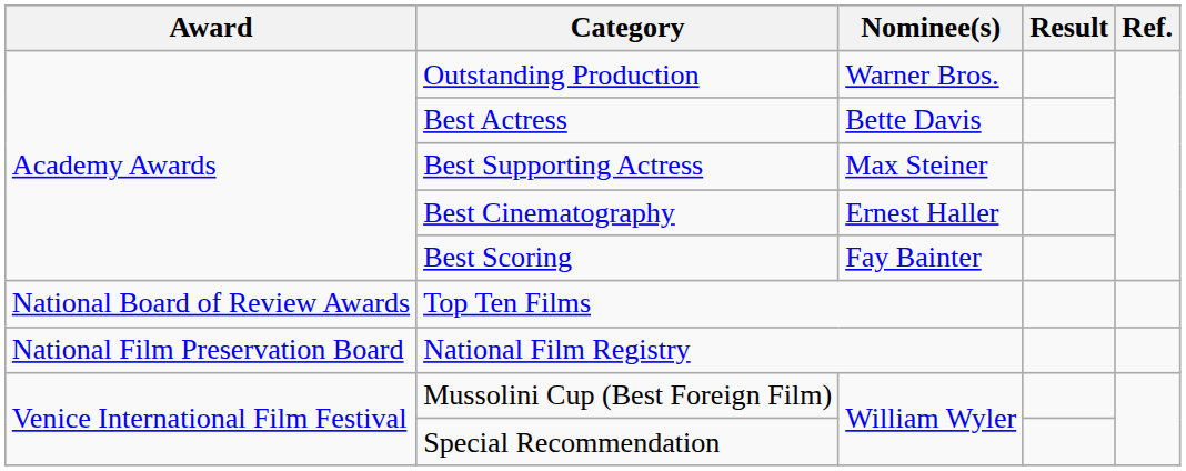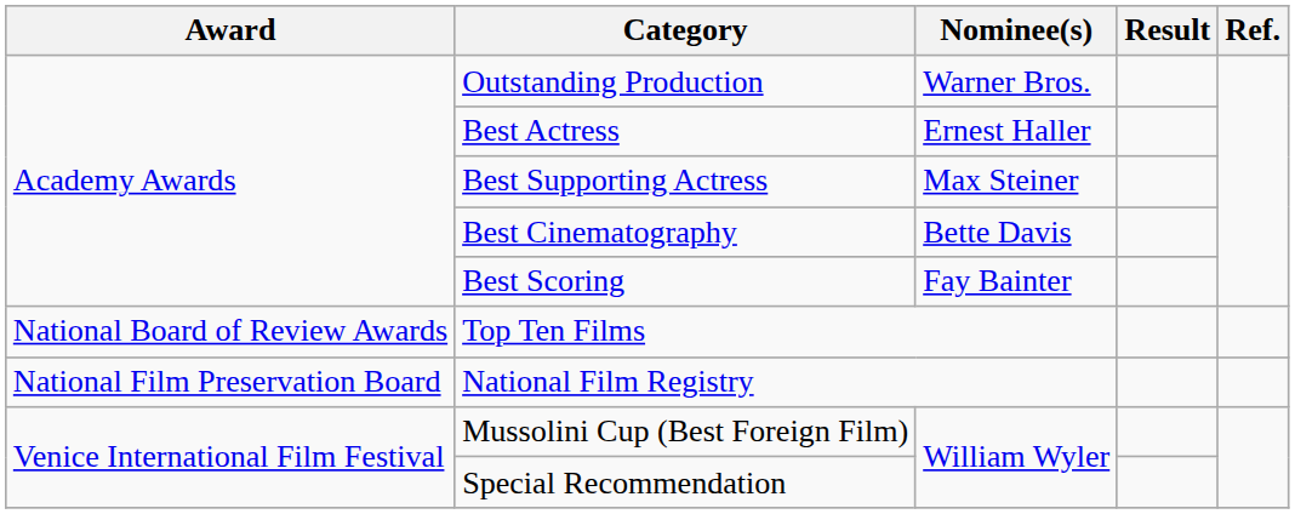Best Actress | Nominee(s): Bette Davis -> Ernest Haller
Best Cinematography | Nominee(s): Ernest Haller -> Bette Davis
